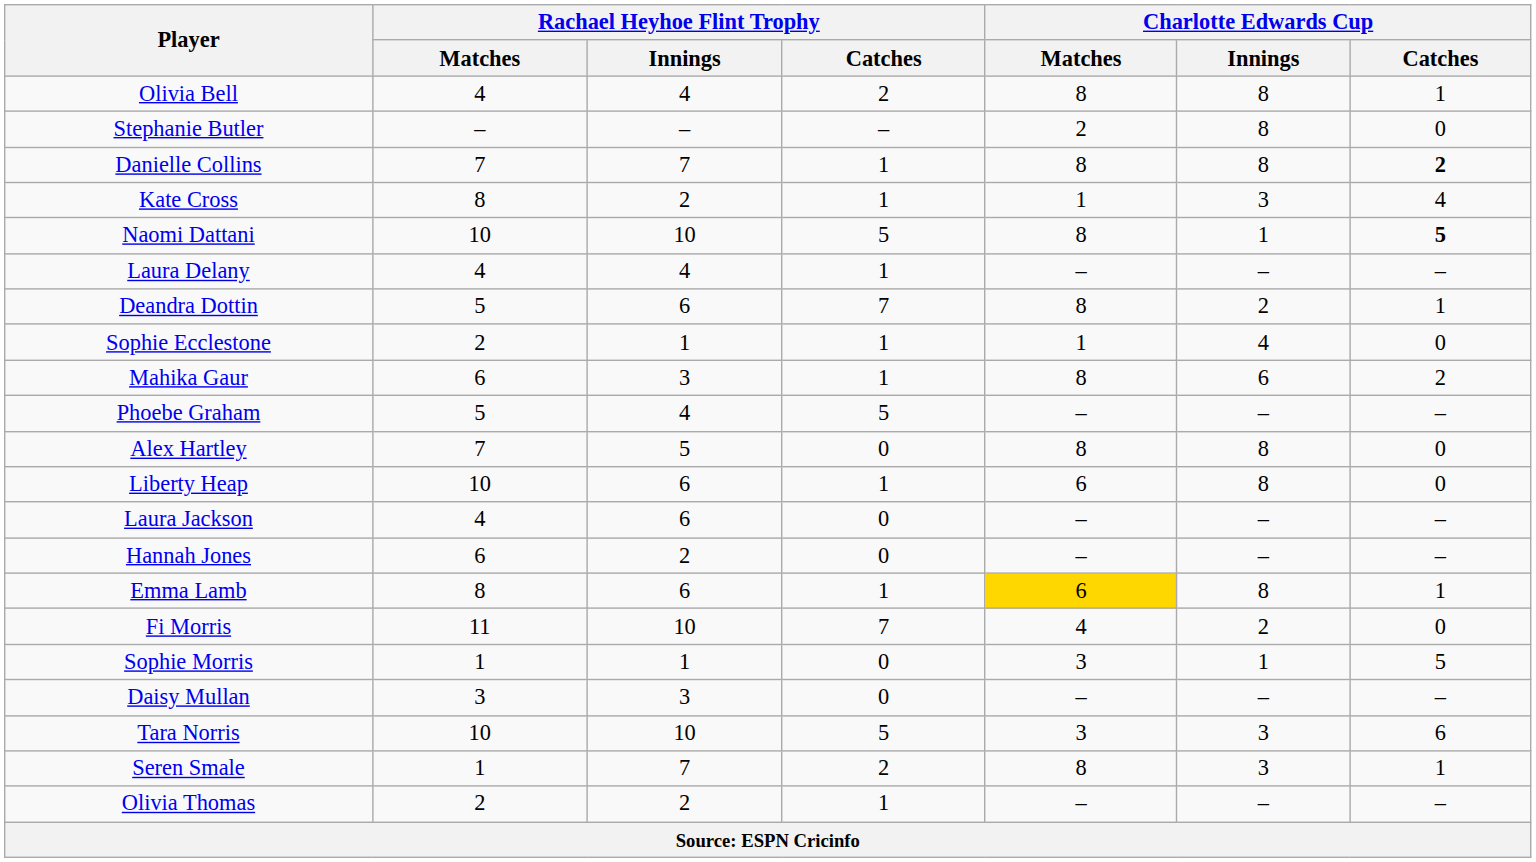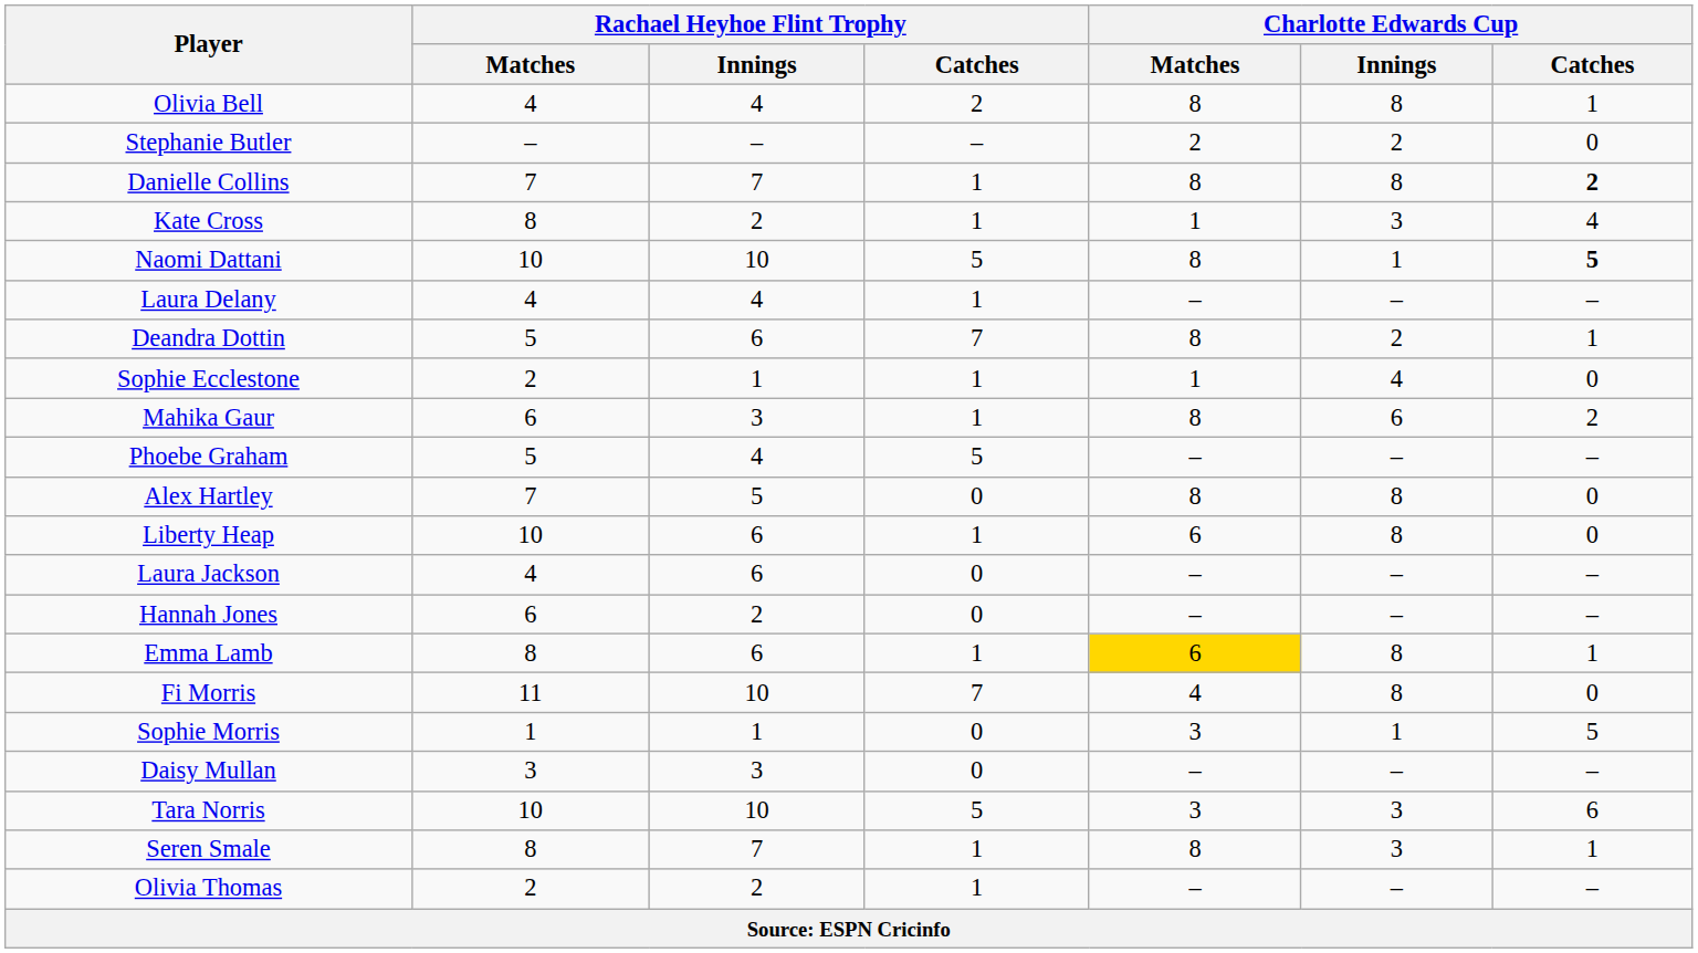Stephanie Butler | Charlotte Edwards Cup / Innings: 8 -> 2
Fi Morris | Charlotte Edwards Cup / Innings: 2 -> 8
Seren Smale | Rachael Heyhoe Flint Trophy / Matches: 1 -> 8
Seren Smale | Rachael Heyhoe Flint Trophy / Catches: 2 -> 1
